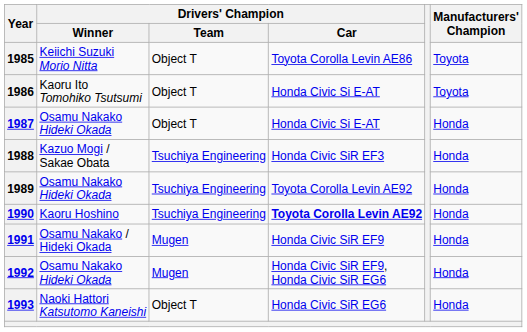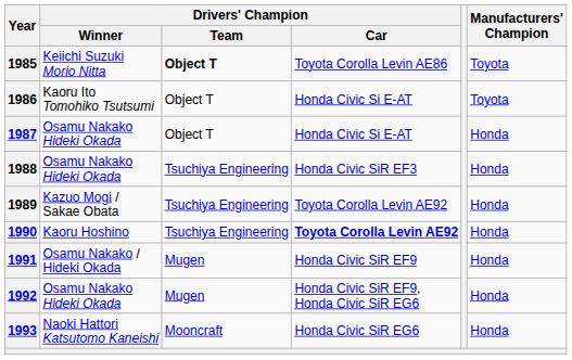1985 | Drivers' Champion / Team: normal -> bold
1988 | Drivers' Champion / Winner: Kazuo Mogi / Sakae Obata -> Osamu Nakako Hideki Okada
1989 | Drivers' Champion / Winner: Osamu Nakako Hideki Okada -> Kazuo Mogi / Sakae Obata
1993 | Drivers' Champion / Team: Object T -> Mooncraft
